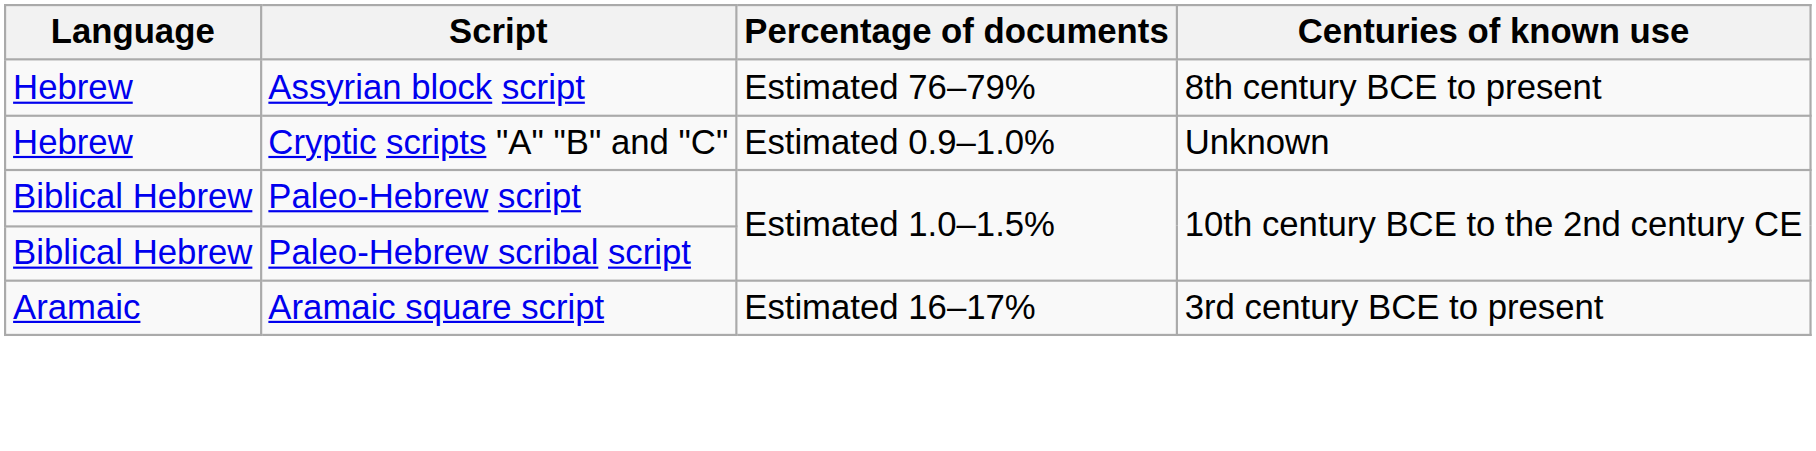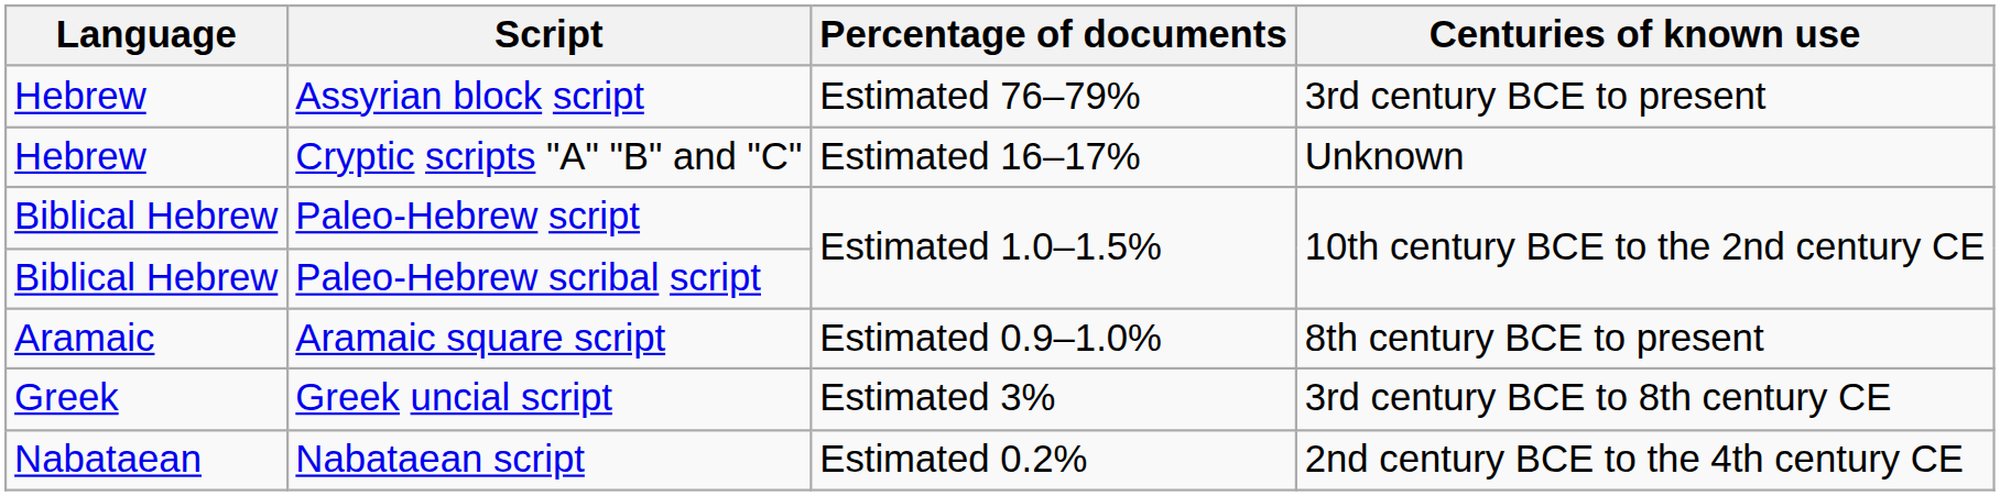Assyrian block script | Centuries of known use: 8th century BCE to present -> 3rd century BCE to present
Cryptic scripts "A" "B" and "C" | Percentage of documents: Estimated 0.9–1.0% -> Estimated 16–17%
Aramaic square script | Percentage of documents: Estimated 16–17% -> Estimated 0.9–1.0%
Aramaic square script | Centuries of known use: 3rd century BCE to present -> 8th century BCE to present
+ row: Greek | Greek uncial script | Estimated 3% | 3rd century BCE to 8th century CE
+ row: Nabataean | Nabataean script | Estimated 0.2% | 2nd century BCE to the 4th century CE
